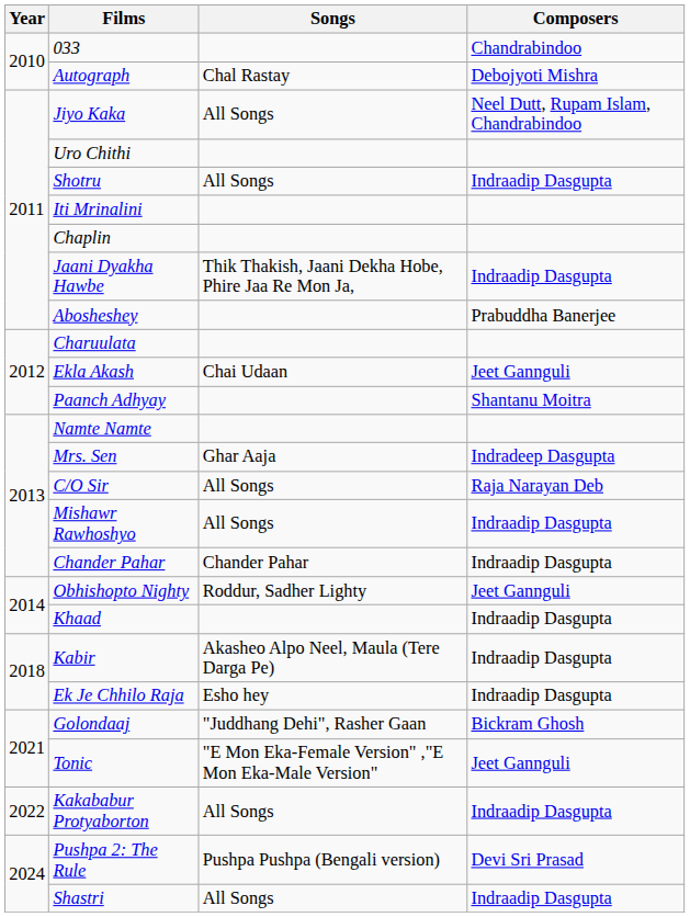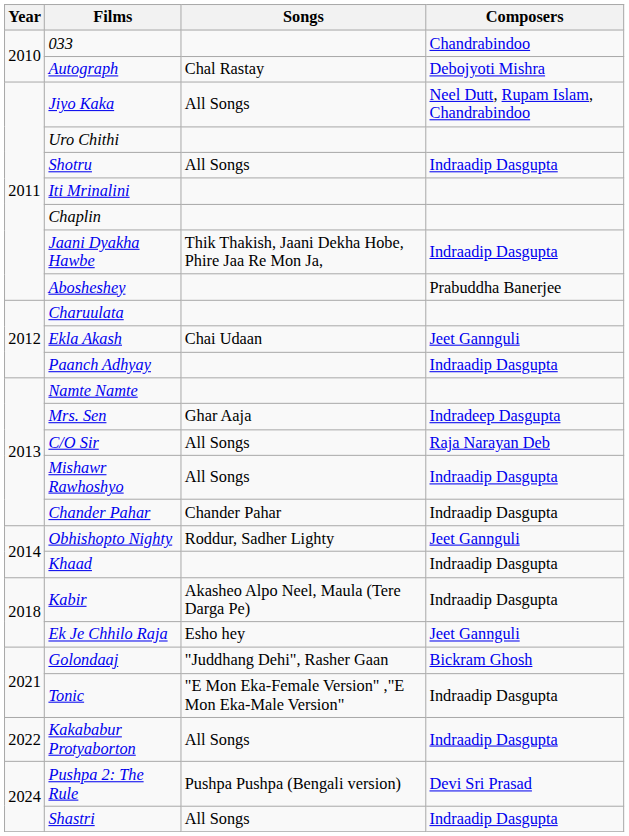Paanch Adhyay | Composers: Shantanu Moitra -> Indraadip Dasgupta
Ek Je Chhilo Raja | Composers: Indraadip Dasgupta -> Jeet Gannguli
Tonic | Composers: Jeet Gannguli -> Indraadip Dasgupta
